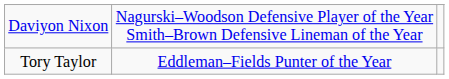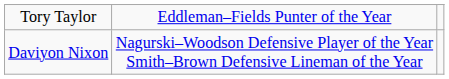rows swapped: Daviyon Nixon <-> Tory Taylor
